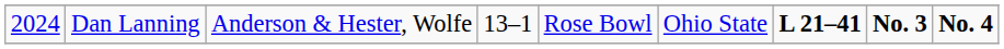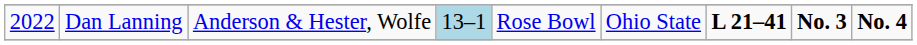Dan Lanning | column 1: 2024 -> 2022
Dan Lanning | column 4: no background -> lightblue background
